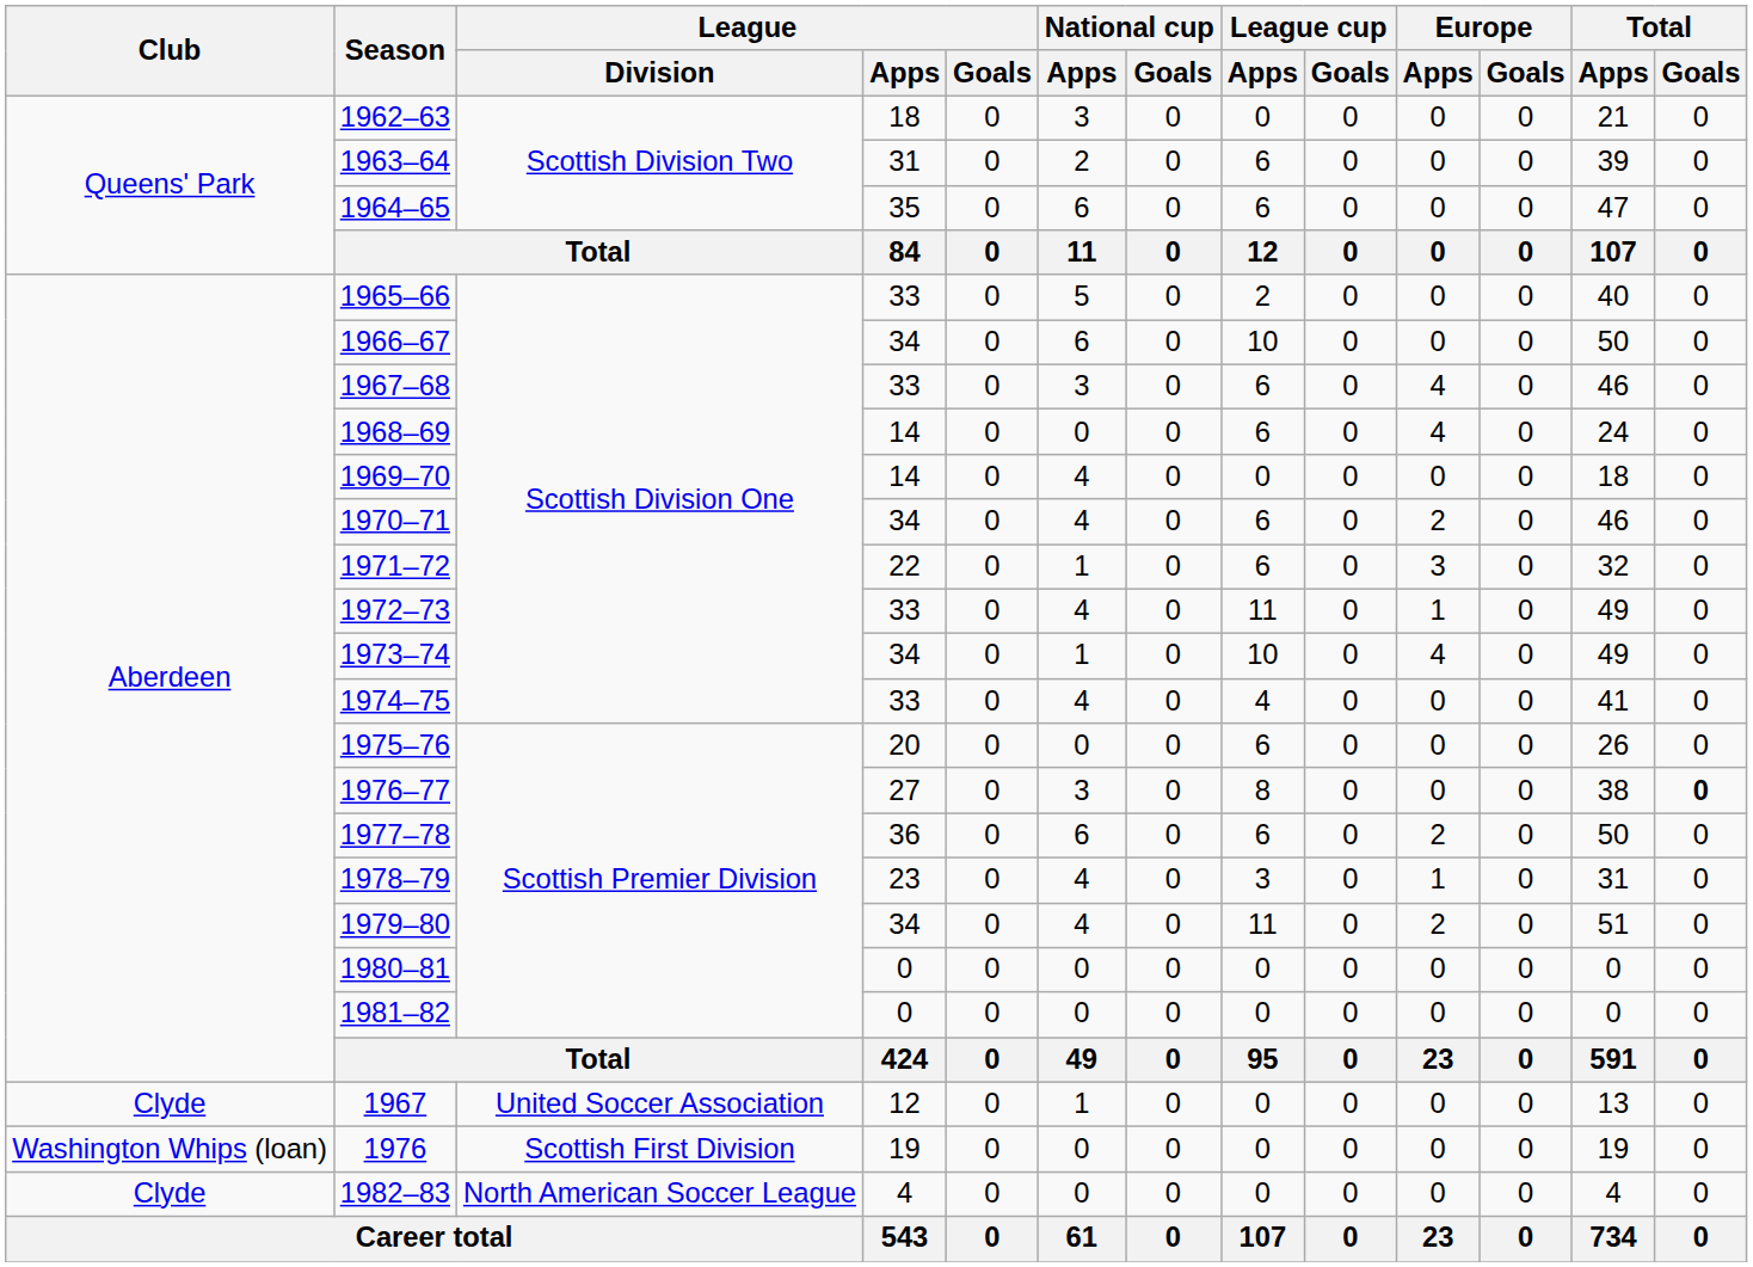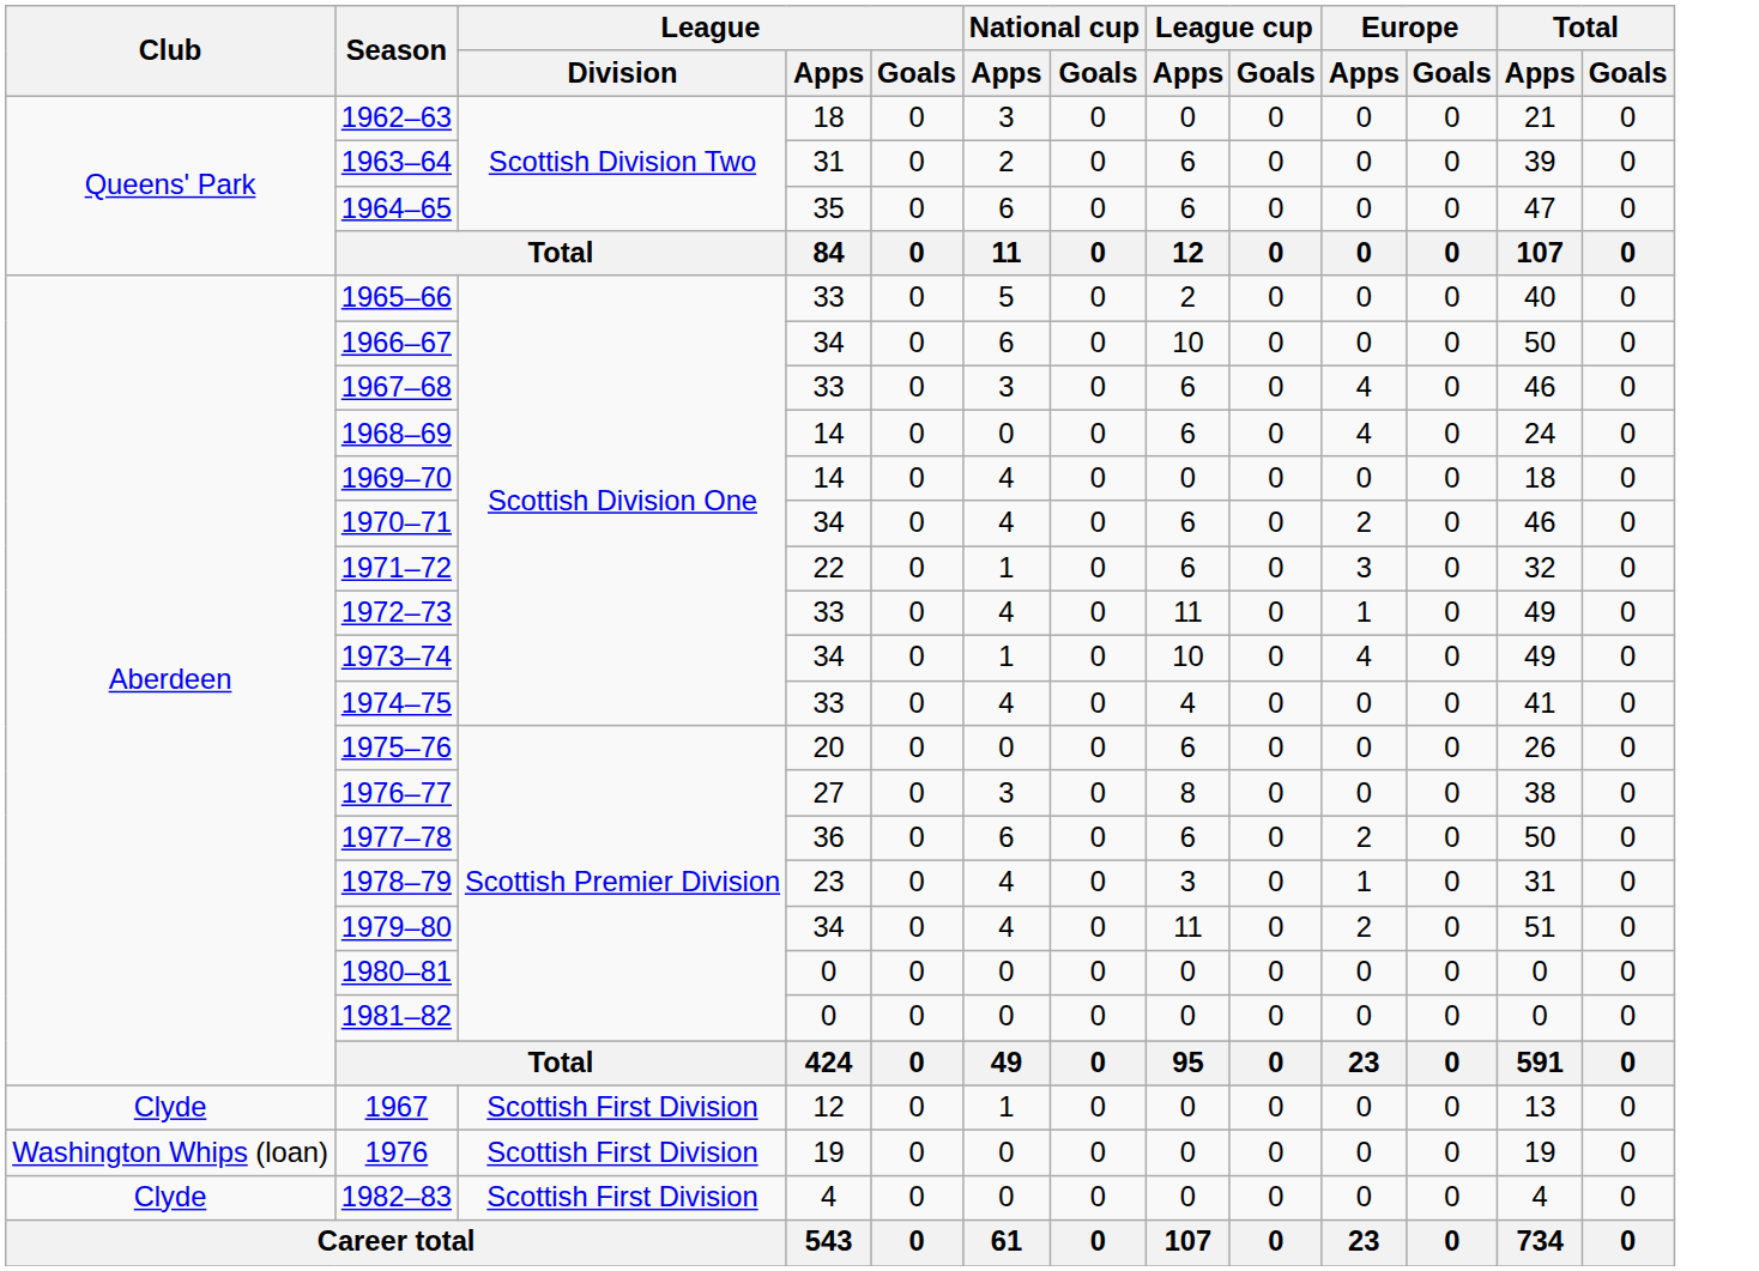1976–77 | Total / Goals: bold -> normal
1967 | League / Division: United Soccer Association -> Scottish First Division
1982–83 | League / Division: North American Soccer League -> Scottish First Division
